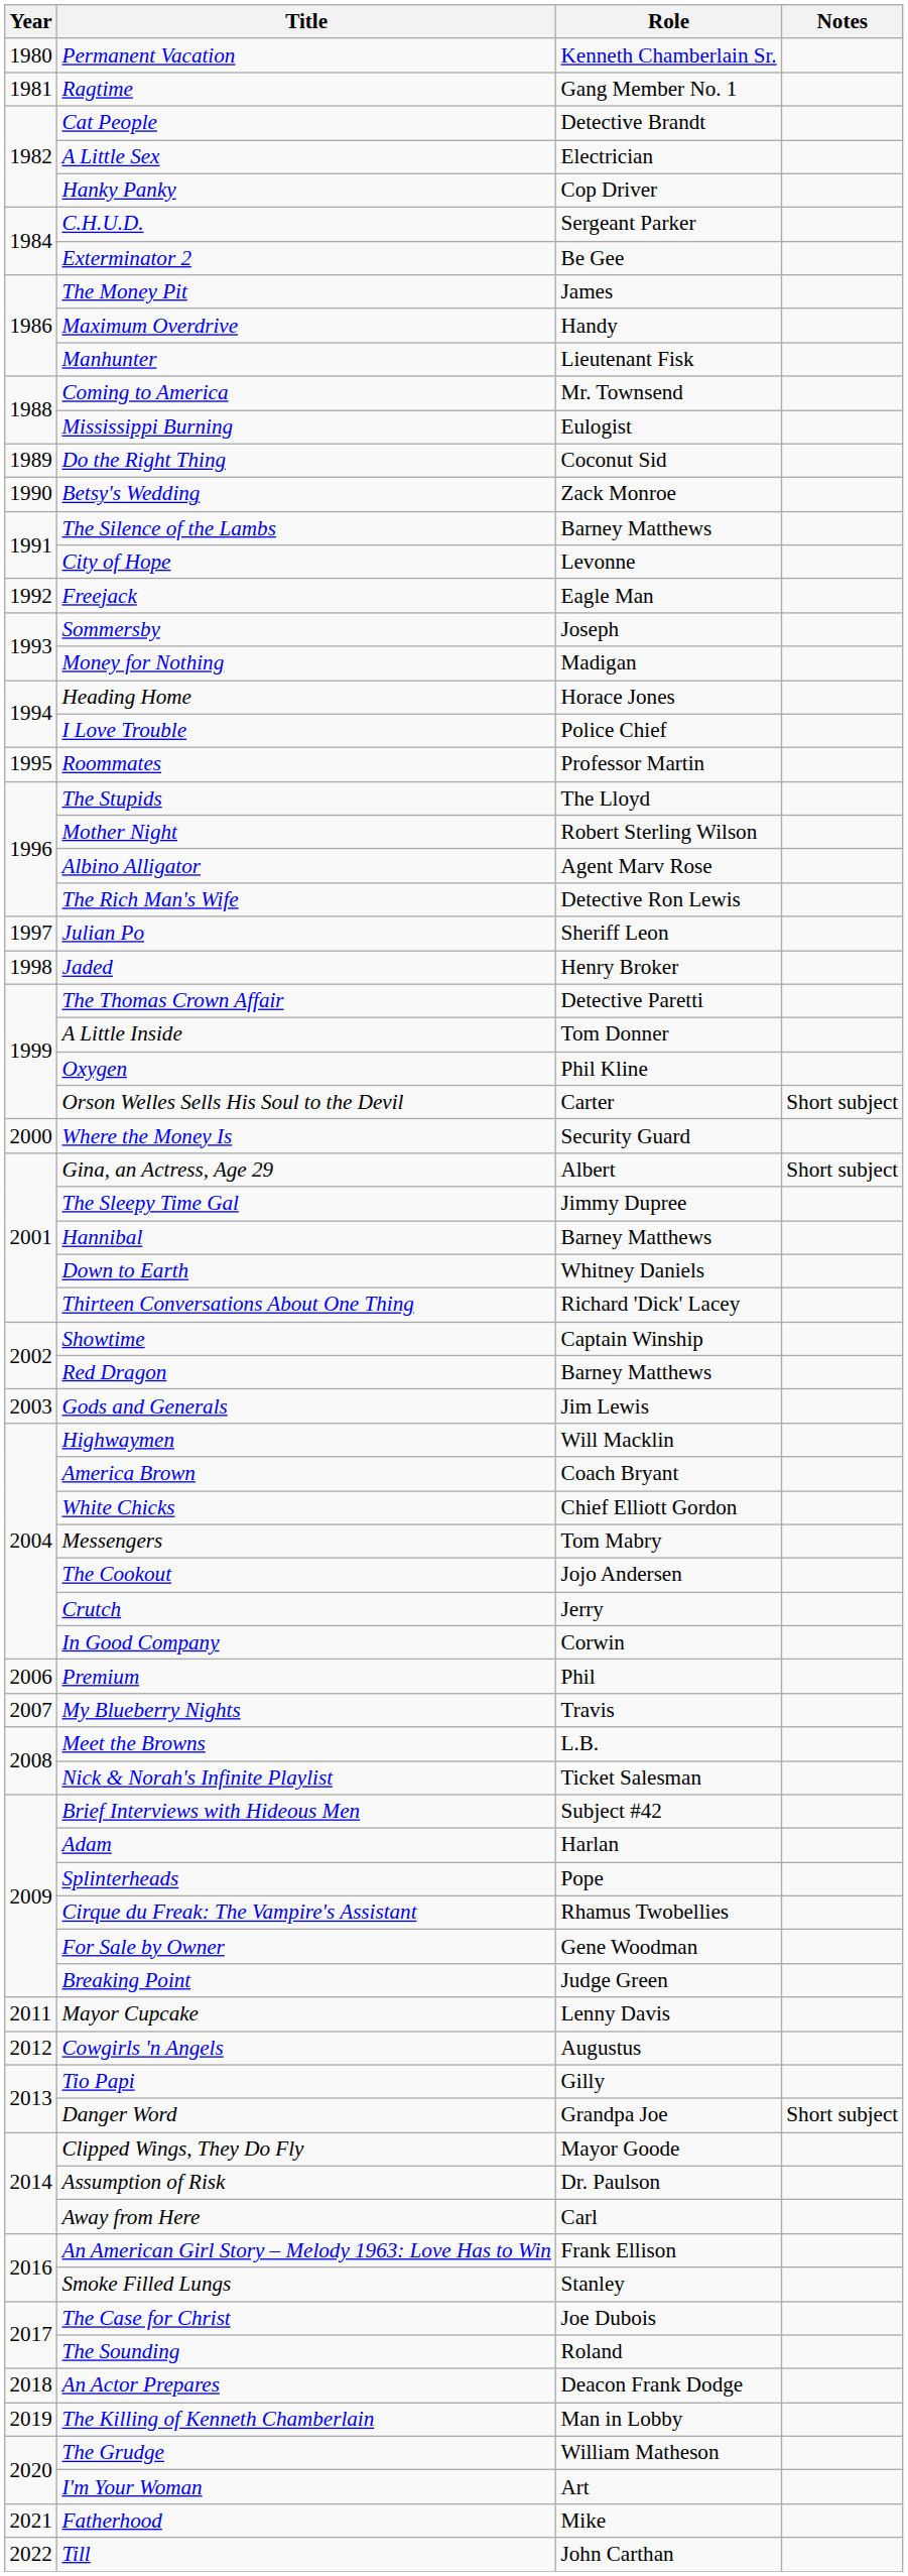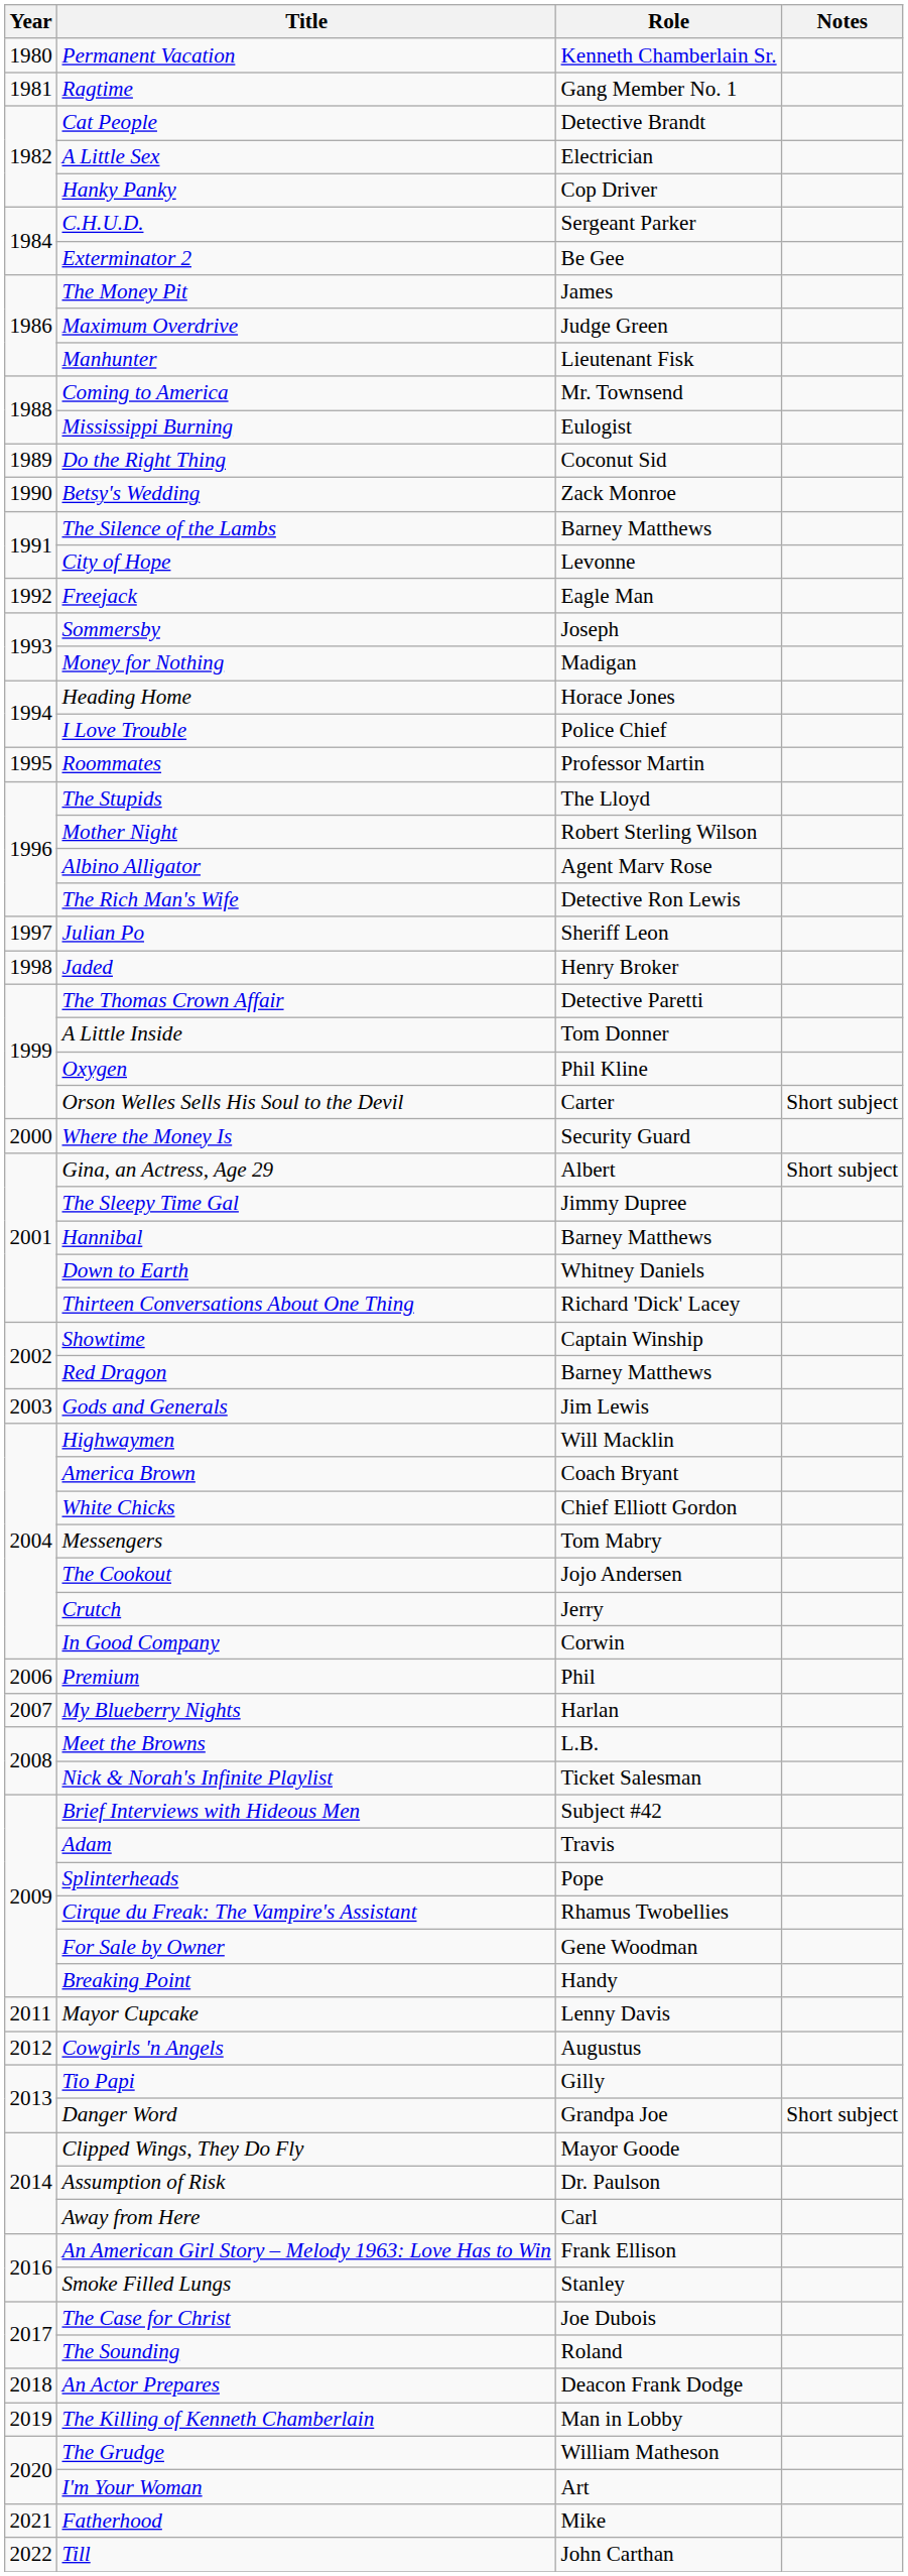Maximum Overdrive | Role: Handy -> Judge Green
My Blueberry Nights | Role: Travis -> Harlan
Adam | Role: Harlan -> Travis
Breaking Point | Role: Judge Green -> Handy
